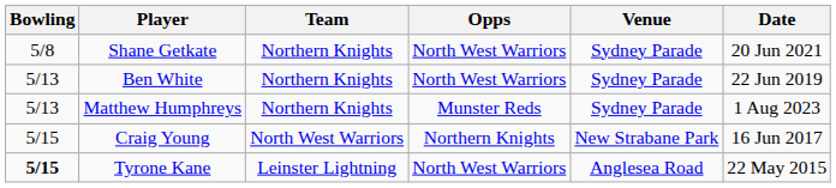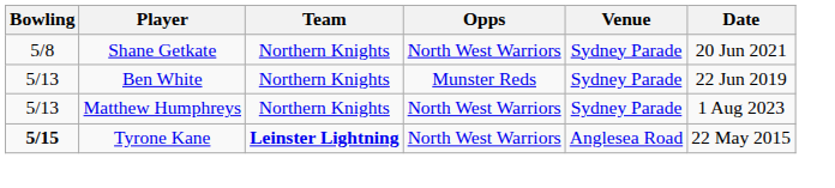Ben White | Opps: North West Warriors -> Munster Reds
Matthew Humphreys | Opps: Munster Reds -> North West Warriors
- row: 5/15 | Craig Young | North West Warriors | Northern Knights | New Strabane Park | 16 Jun 2017
Tyrone Kane | Team: normal -> bold
